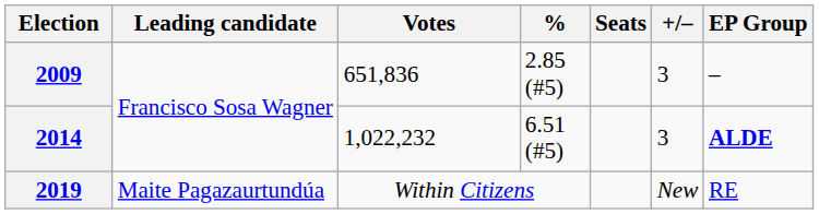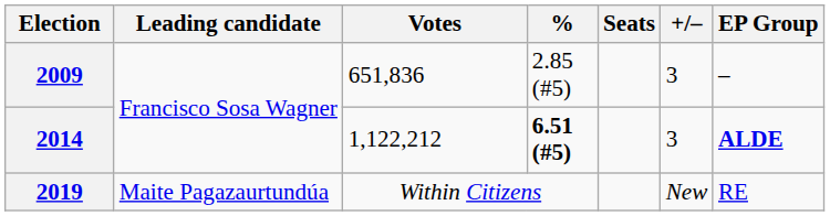2014 | Votes: 1,022,232 -> 1,122,212
2014 | %: normal -> bold
